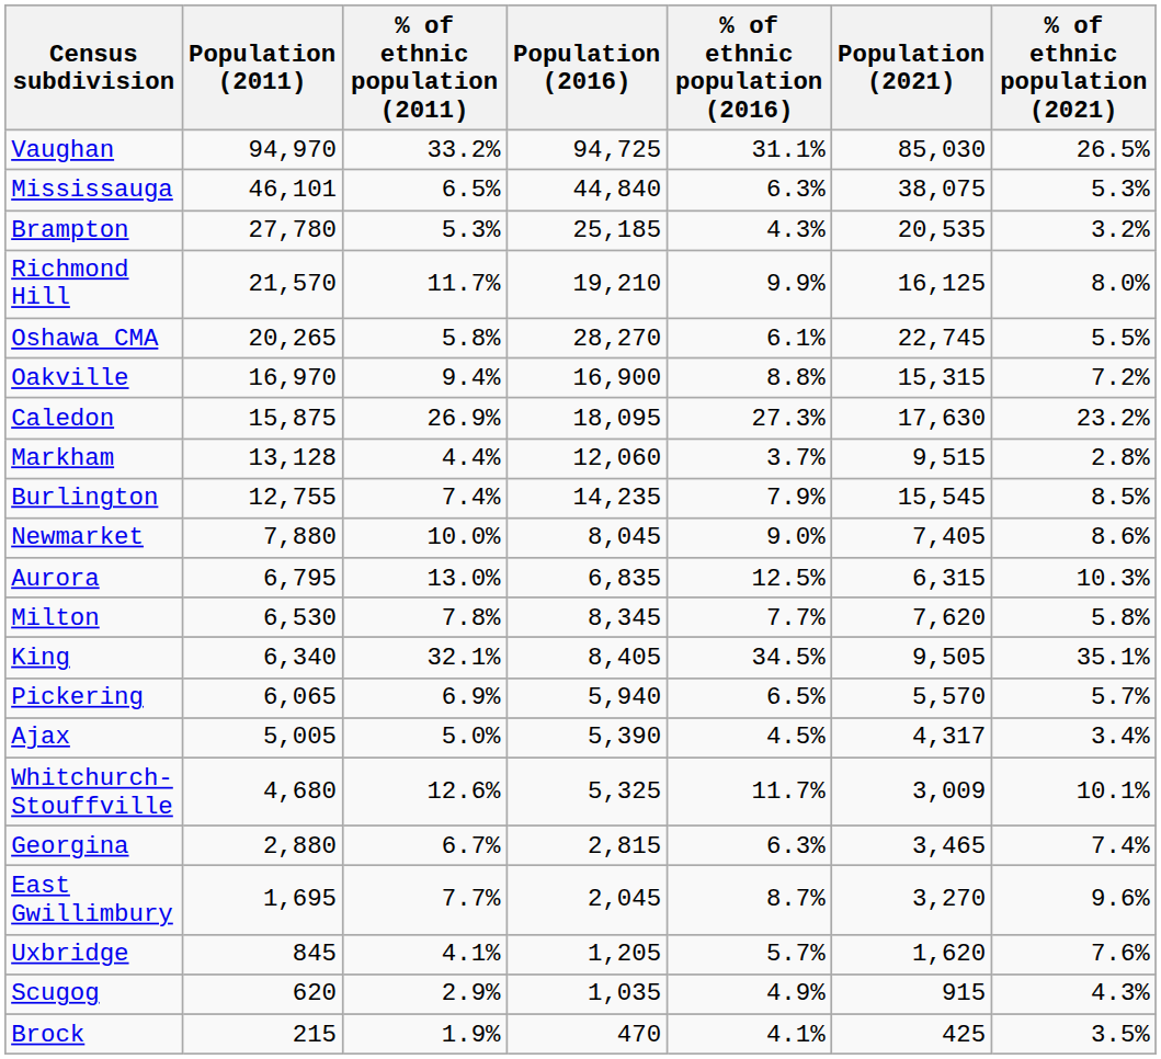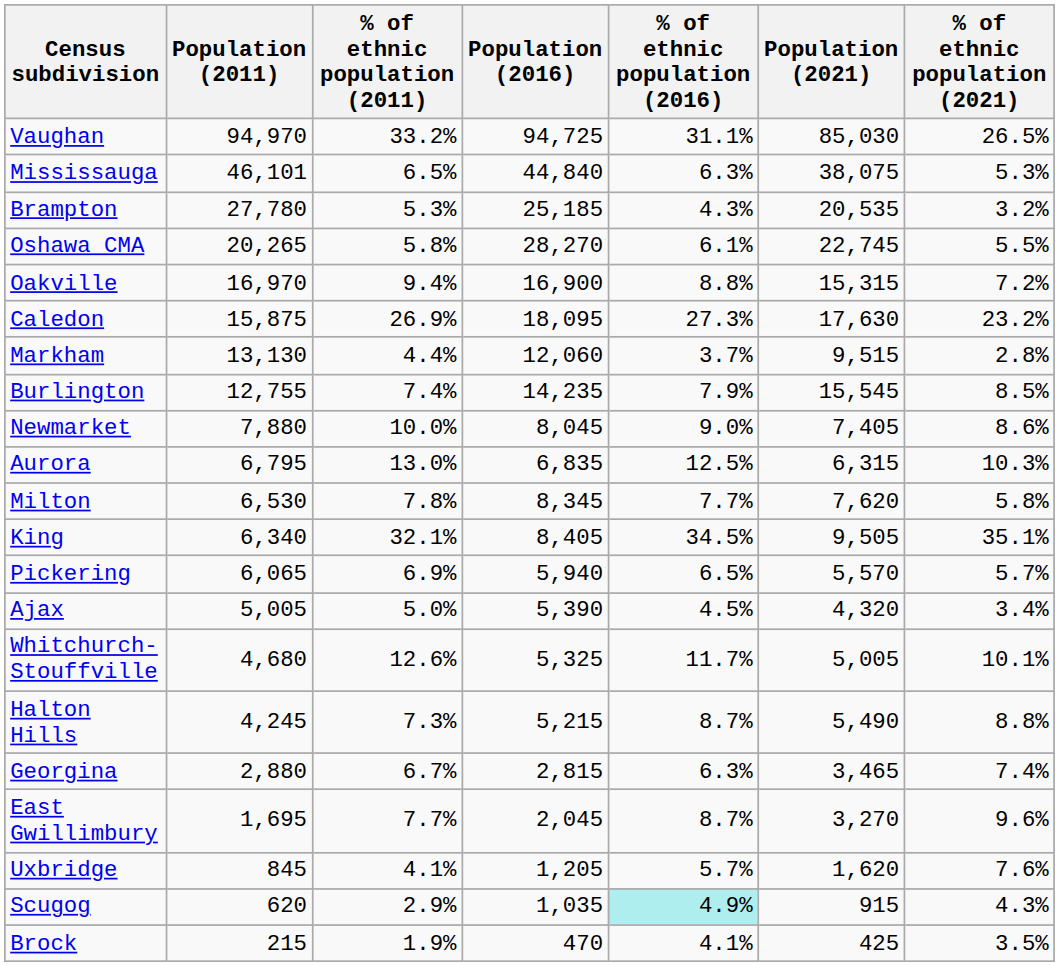- row: Richmond Hill | 21,570 | 11.7% | 19,210 | 9.9% | 16,125 | 8.0%
Markham | Population (2011): 13,128 -> 13,130
Ajax | Population (2021): 4,317 -> 4,320
Whitchurch-Stouffville | Population (2021): 3,009 -> 5,005
+ row: Halton Hills | 4,245 | 7.3% | 5,215 | 8.7% | 5,490 | 8.8%
Scugog | % of ethnic population (2016): no background -> paleturquoise background
